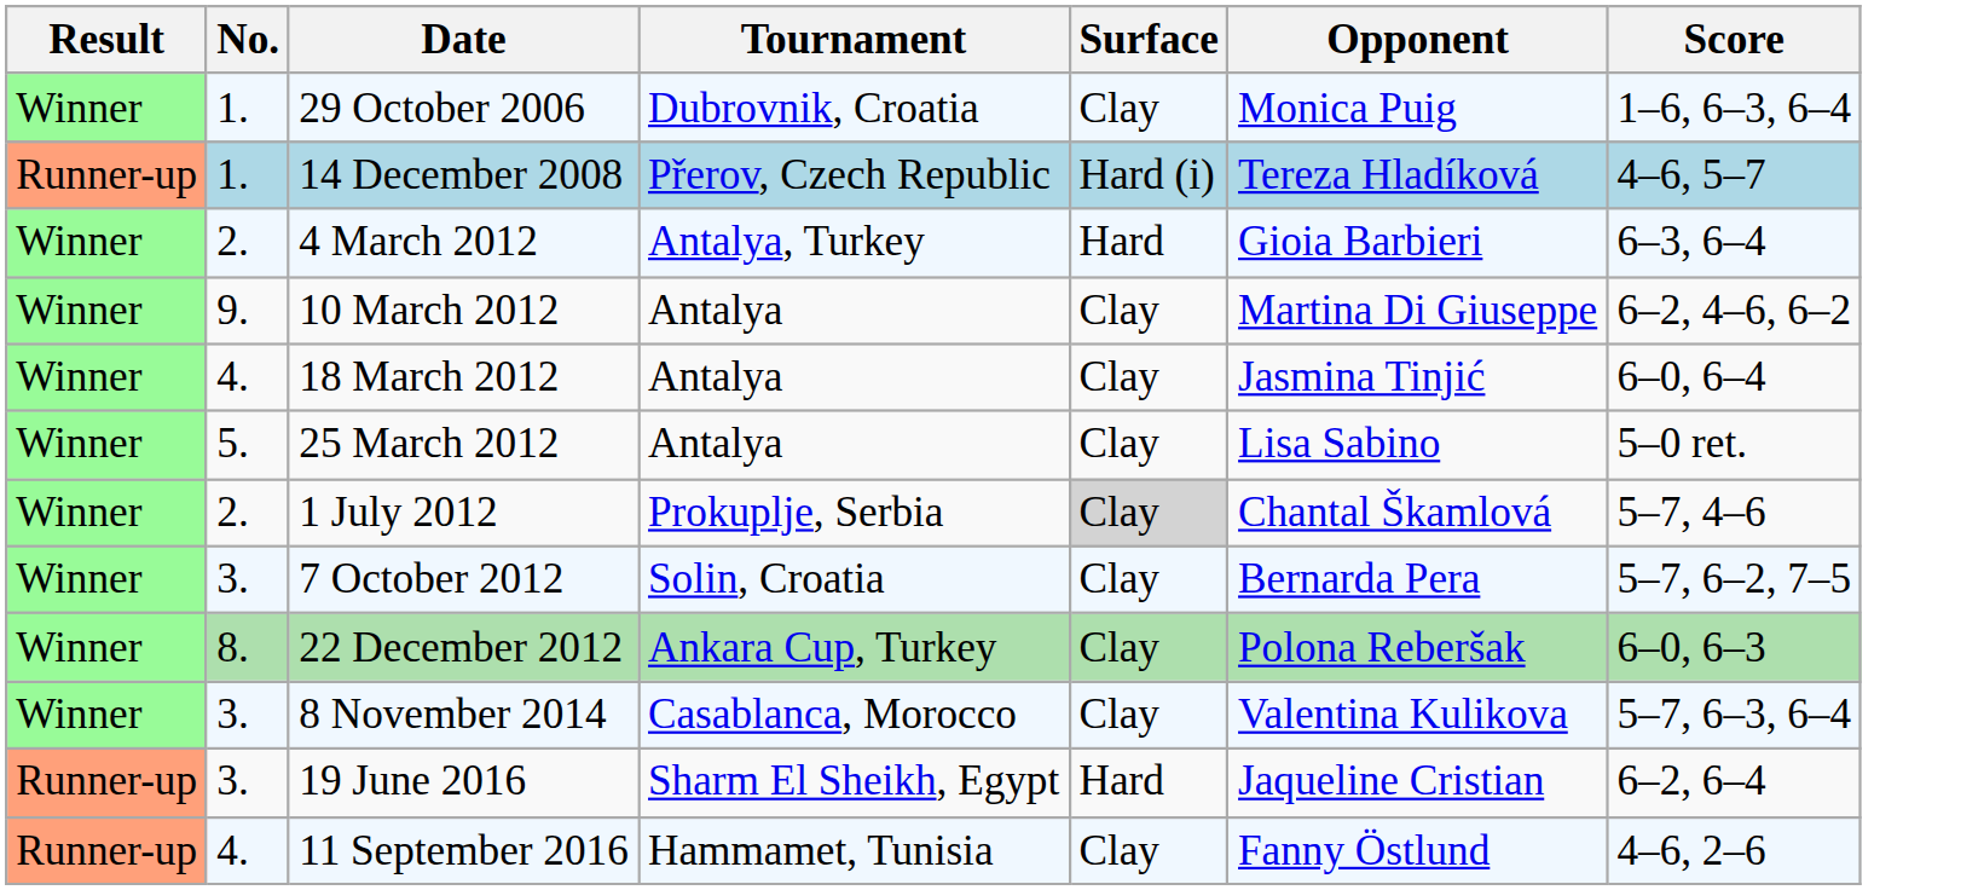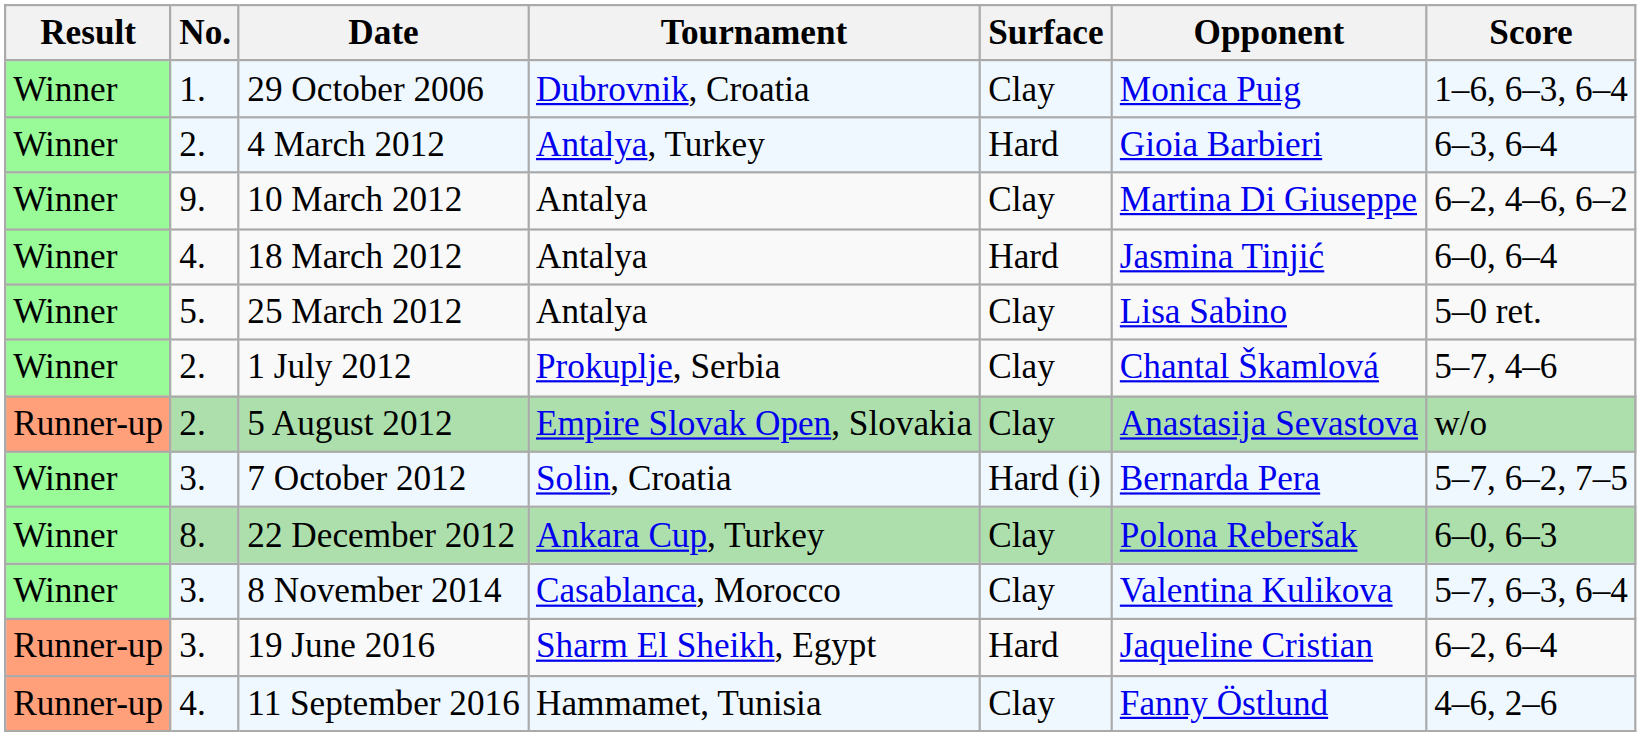- row: Runner-up | 1. | 14 December 2008 | Přerov, Czech Republic | Hard (i) | Tereza Hladíková | 4–6, 5–7
18 March 2012 | Surface: Clay -> Hard
1 July 2012 | Surface: lightgrey background -> no background
+ row: Runner-up | 2. | 5 August 2012 | Empire Slovak Open, Slovakia | Clay | Anastasija Sevastova | w/o
7 October 2012 | Surface: Clay -> Hard (i)
